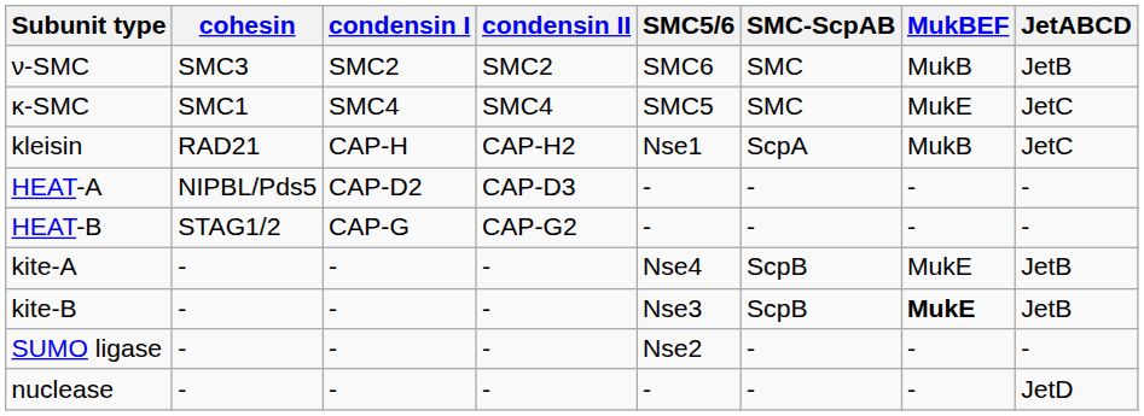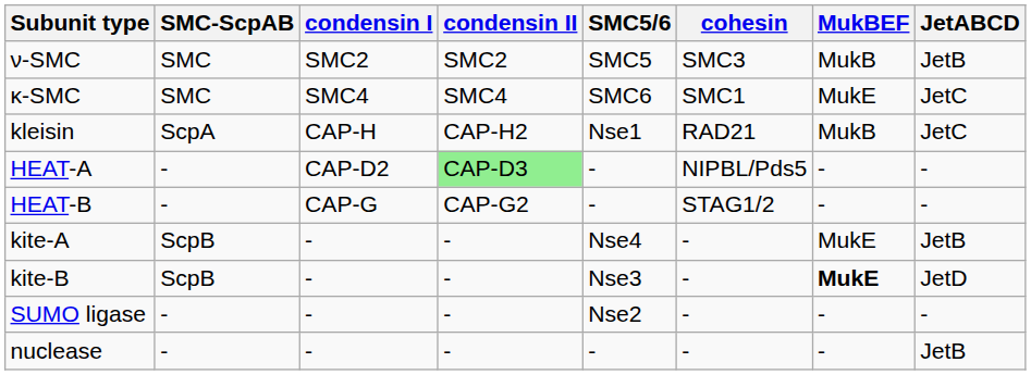columns swapped: cohesin <-> SMC-ScpAB
ν-SMC | SMC5/6: SMC6 -> SMC5
κ-SMC | SMC5/6: SMC5 -> SMC6
HEAT-A | condensin II: no background -> lightgreen background
kite-B | JetABCD: JetB -> JetD
nuclease | JetABCD: JetD -> JetB
